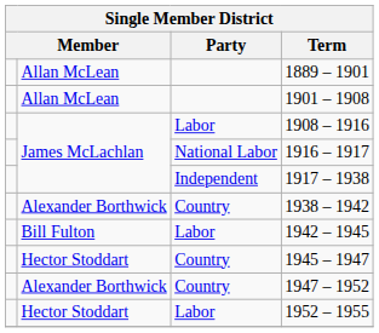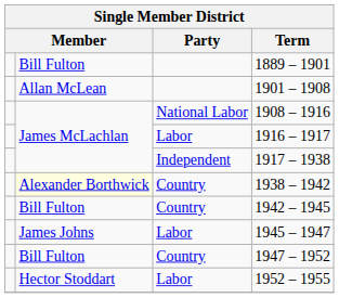1889 – 1901 | column 2: Allan McLean -> Bill Fulton
1908 – 1916 | Party: Labor -> National Labor
1916 – 1917 | Party: National Labor -> Labor
1938 – 1942 | column 2: no background -> lightyellow background
1942 – 1945 | Party: Labor -> Country
1945 – 1947 | column 2: Hector Stoddart -> James Johns
1945 – 1947 | Party: Country -> Labor
1947 – 1952 | column 2: Alexander Borthwick -> Bill Fulton
